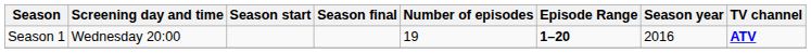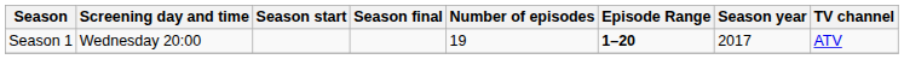Season 1 | Season year: 2016 -> 2017
Season 1 | TV channel: bold -> normal
